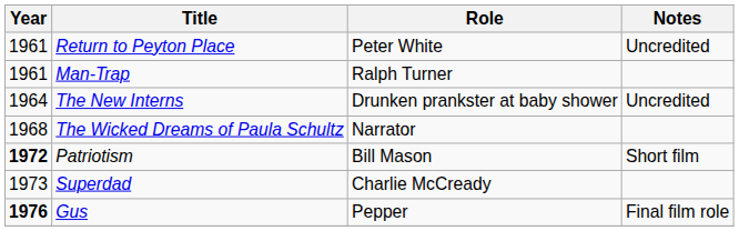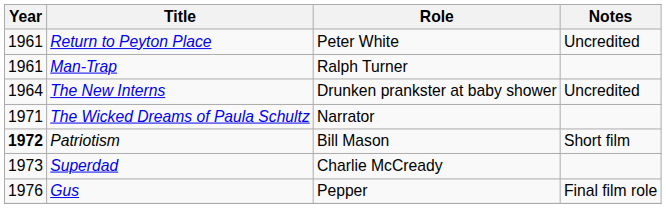The Wicked Dreams of Paula Schultz | Year: 1968 -> 1971
Gus | Year: bold -> normal
